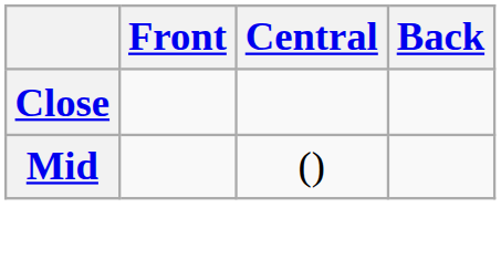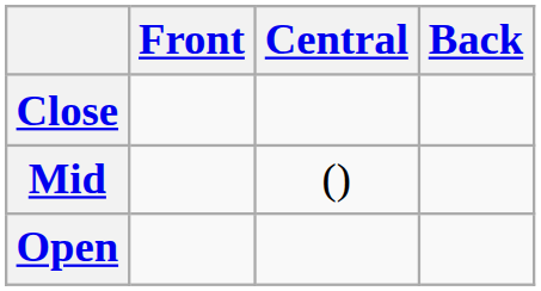+ row: Open
